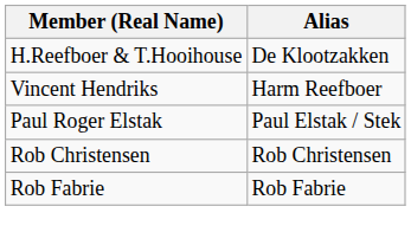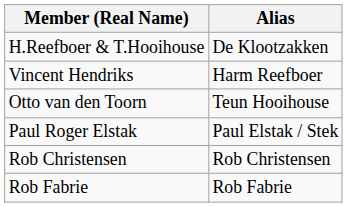+ row: Otto van den Toorn | Teun Hooihouse
